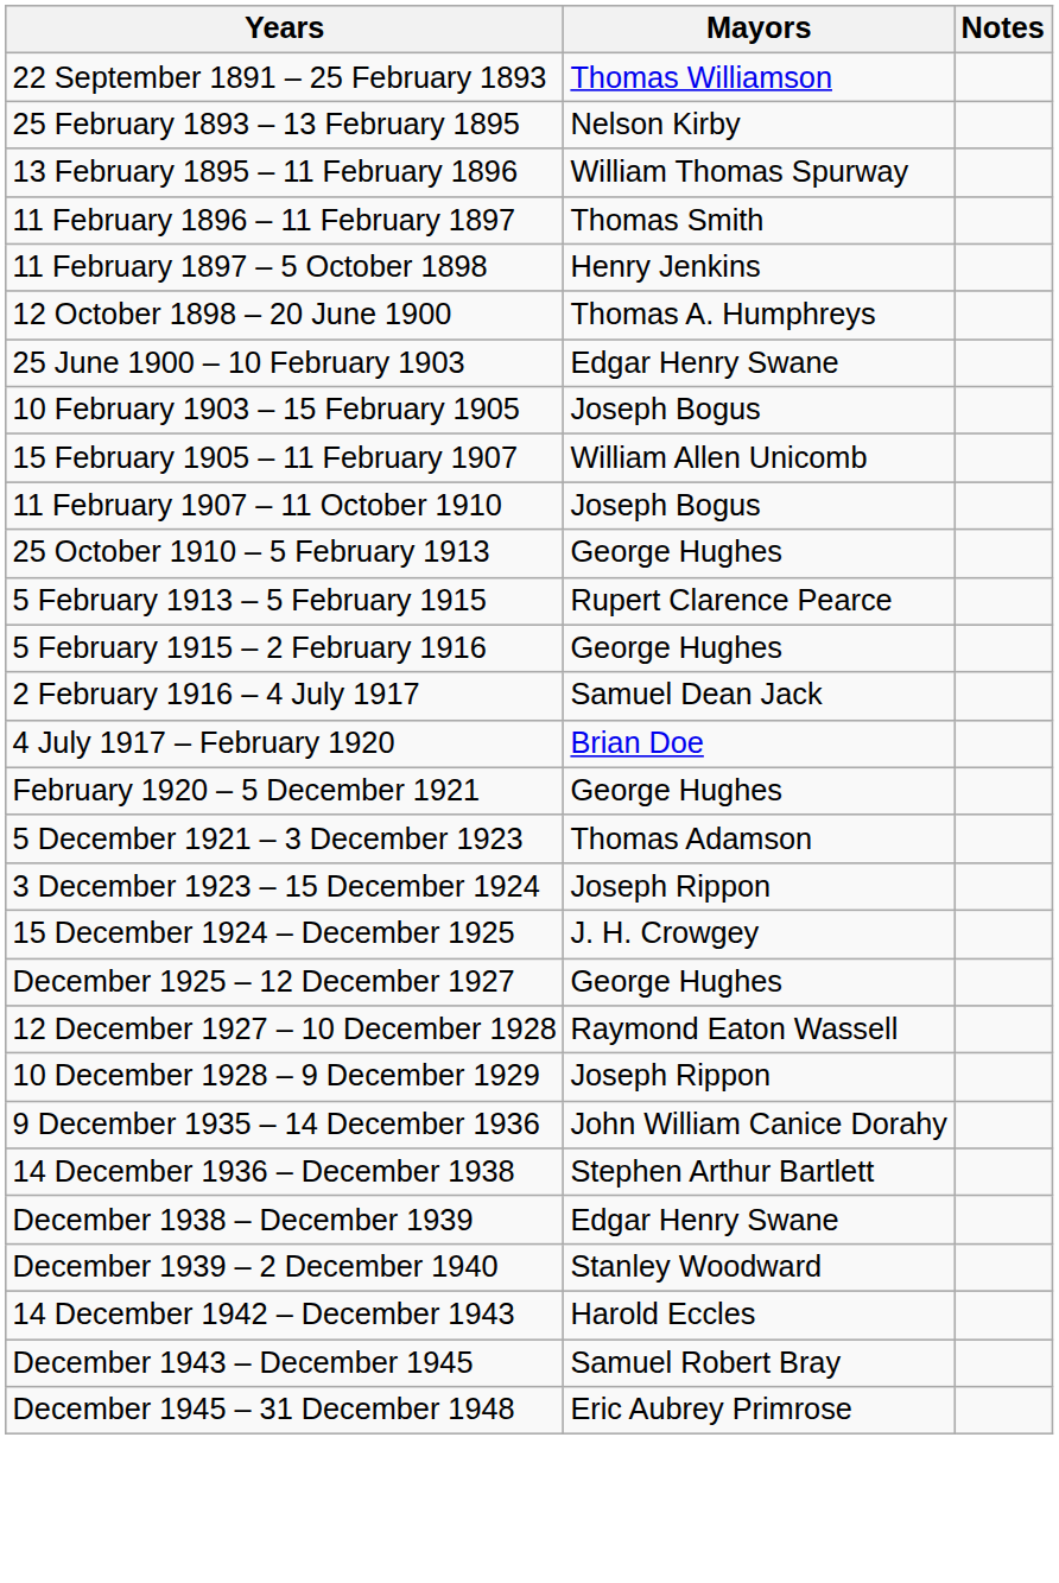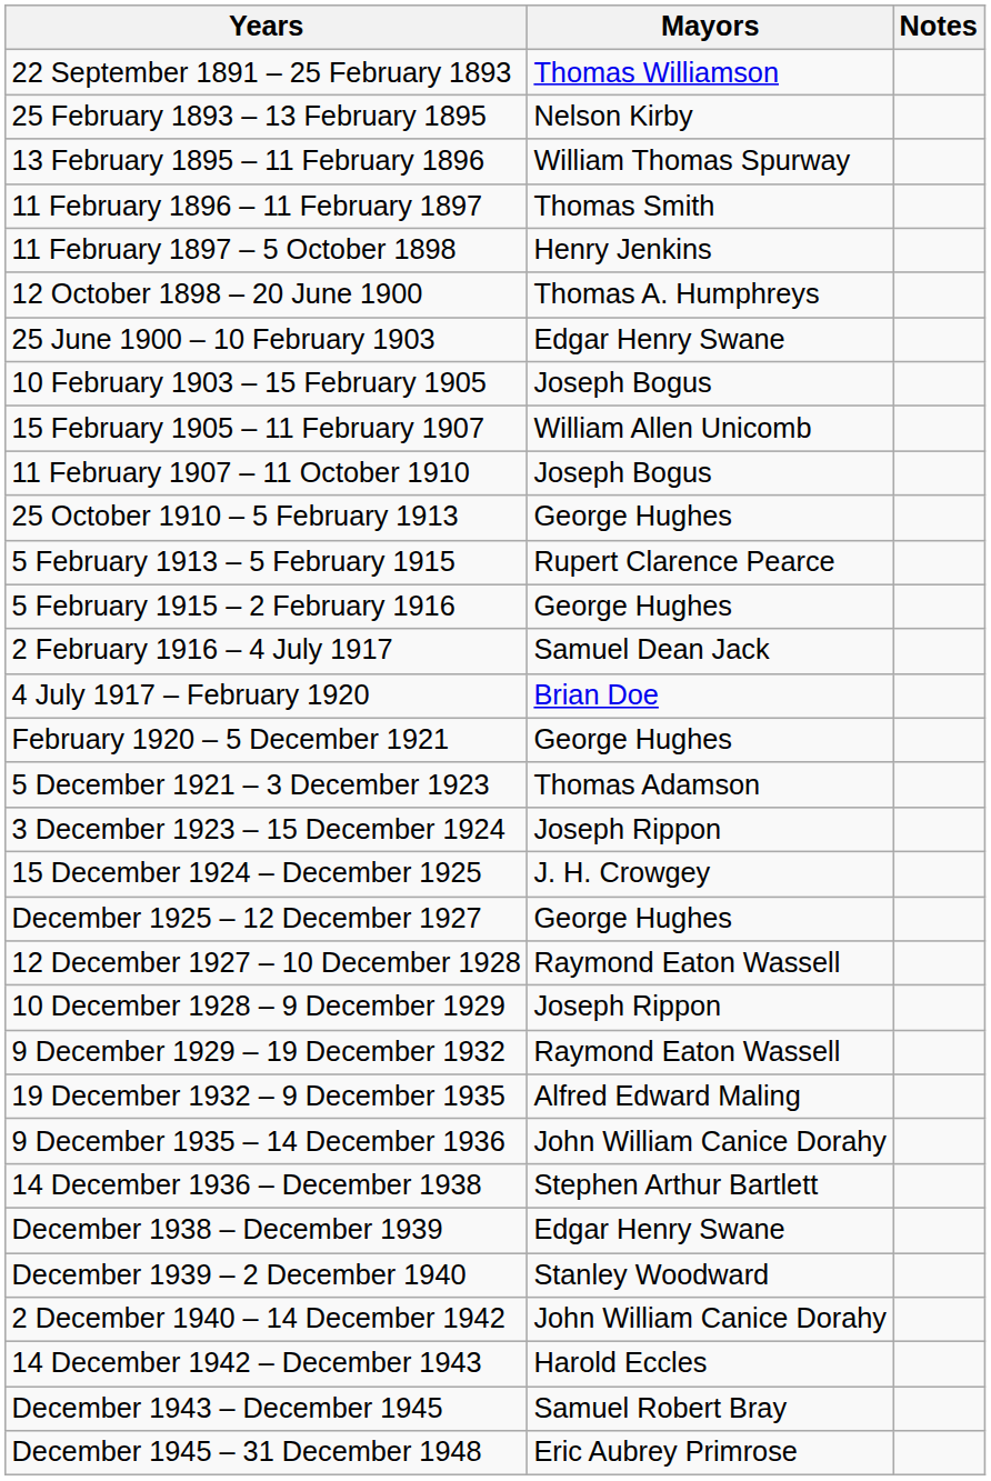+ row: 9 December 1929 – 19 December 1932 | Raymond Eaton Wassell
+ row: 19 December 1932 – 9 December 1935 | Alfred Edward Maling
+ row: 2 December 1940 – 14 December 1942 | John William Canice Dorahy
